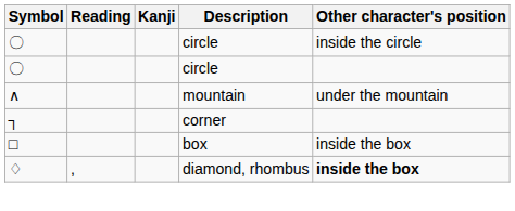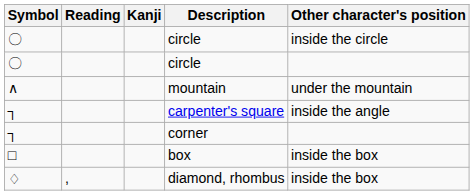+ row: ┐ | carpenter's square | inside the angle
diamond, rhombus | Other character's position: bold -> normal
